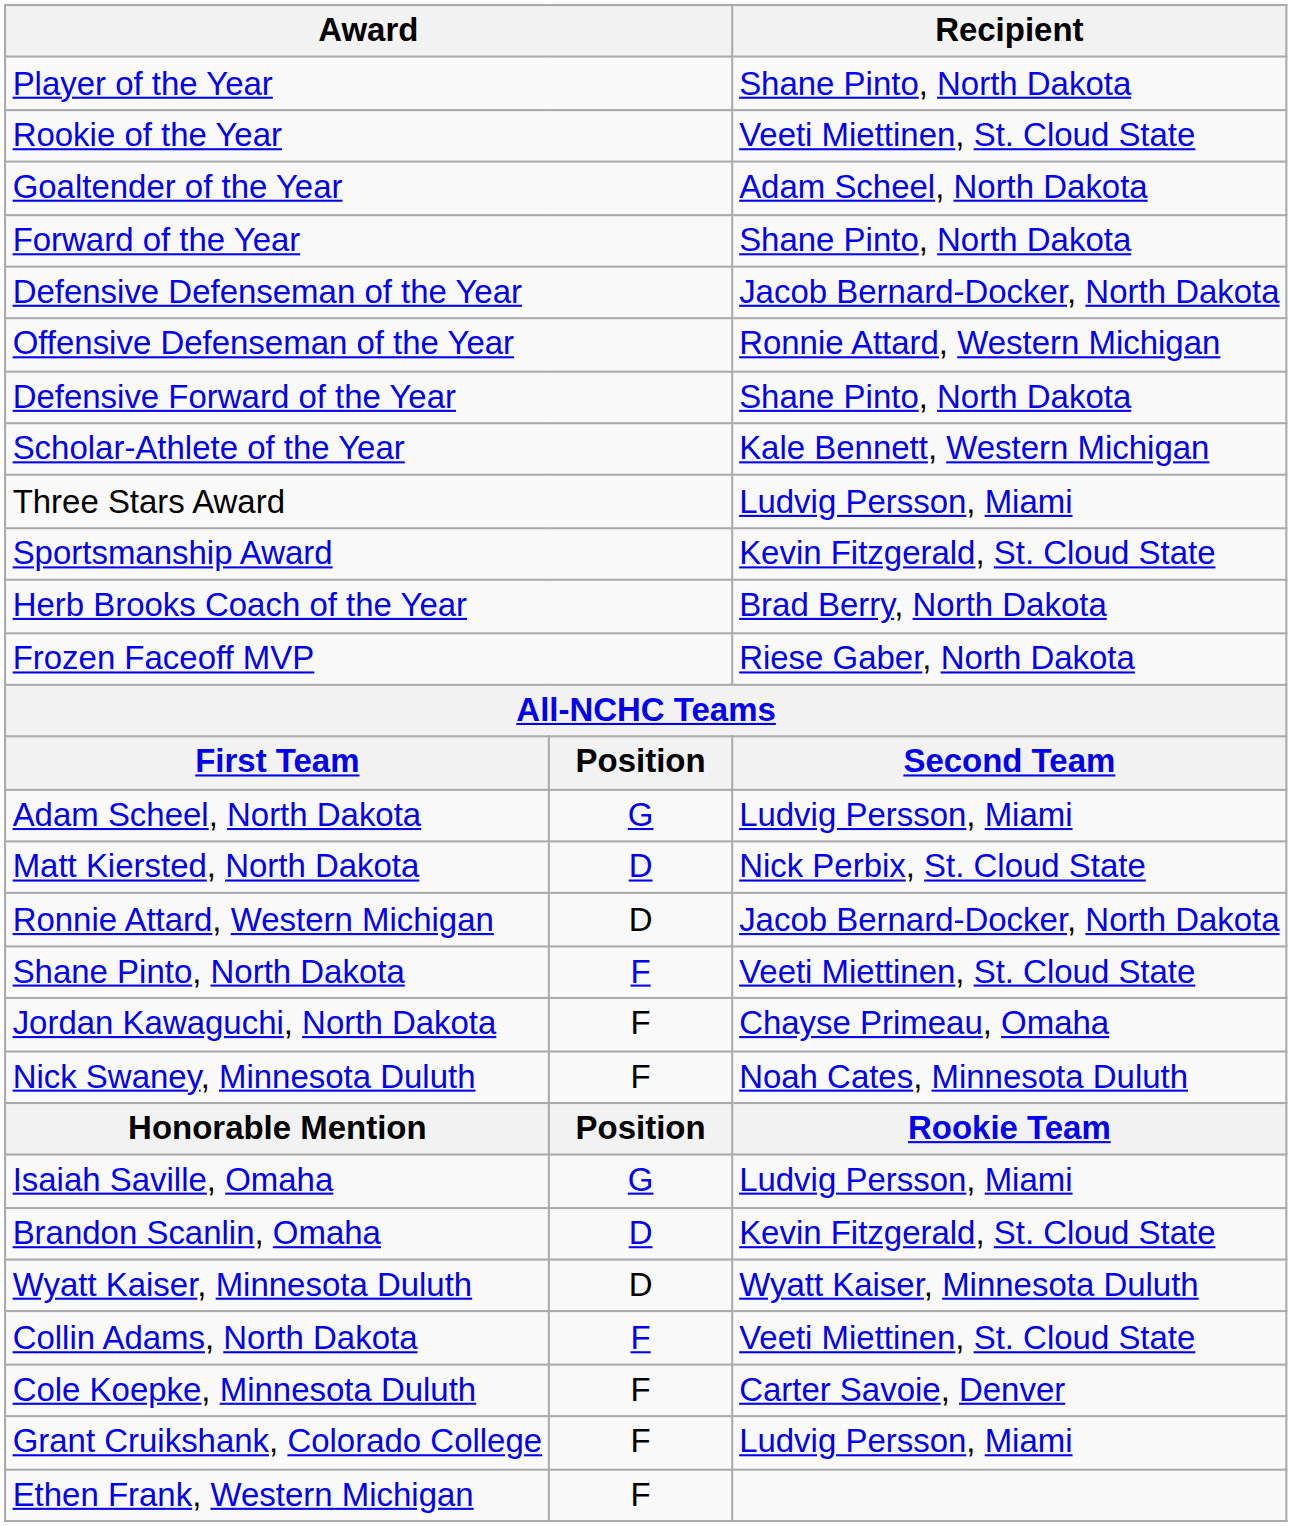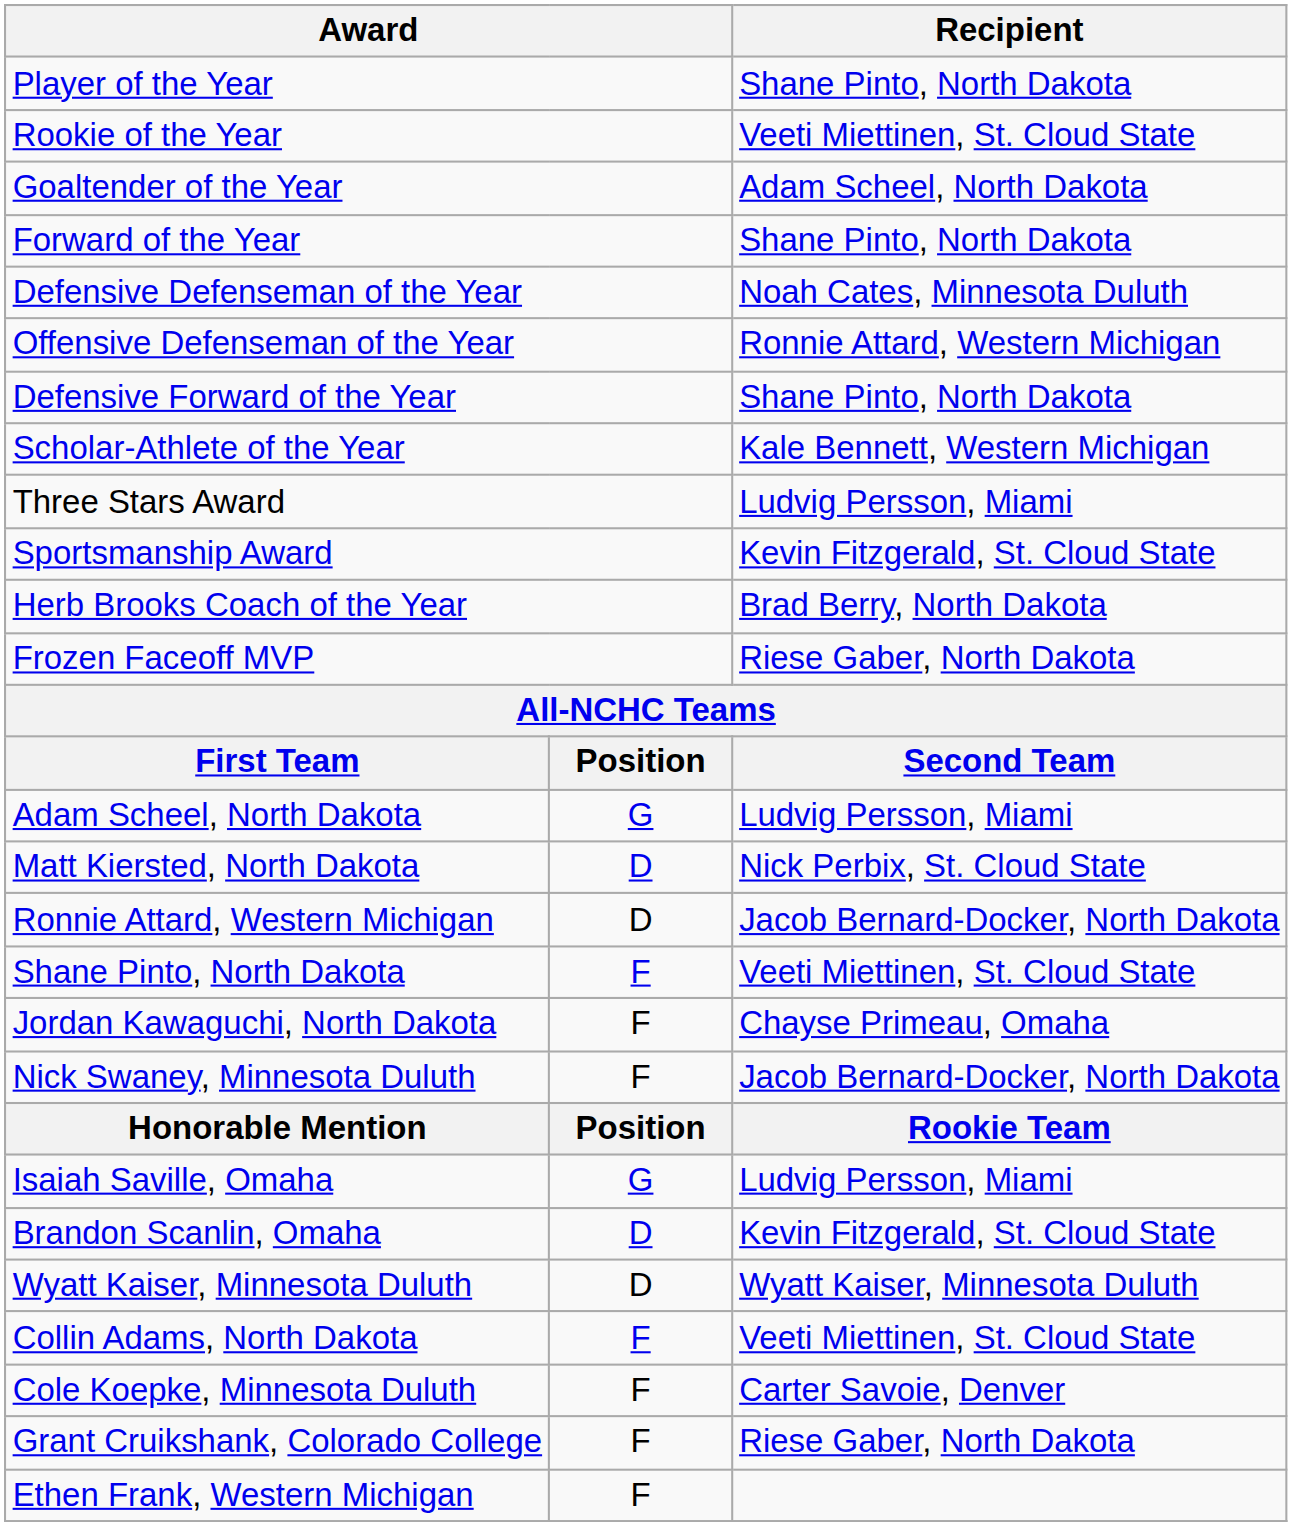Defensive Defenseman of the Year | Recipient: Jacob Bernard-Docker, North Dakota -> Noah Cates, Minnesota Duluth
Nick Swaney, Minnesota Duluth | Recipient: Noah Cates, Minnesota Duluth -> Jacob Bernard-Docker, North Dakota
Grant Cruikshank, Colorado College | Recipient: Ludvig Persson, Miami -> Riese Gaber, North Dakota
